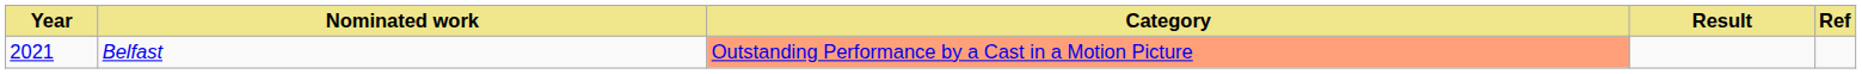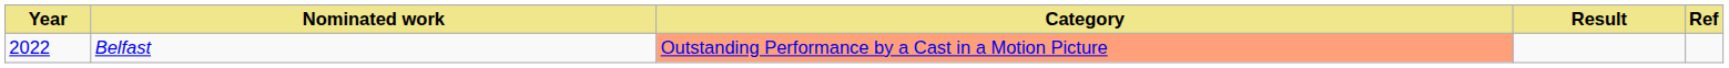Belfast | Year: 2021 -> 2022
